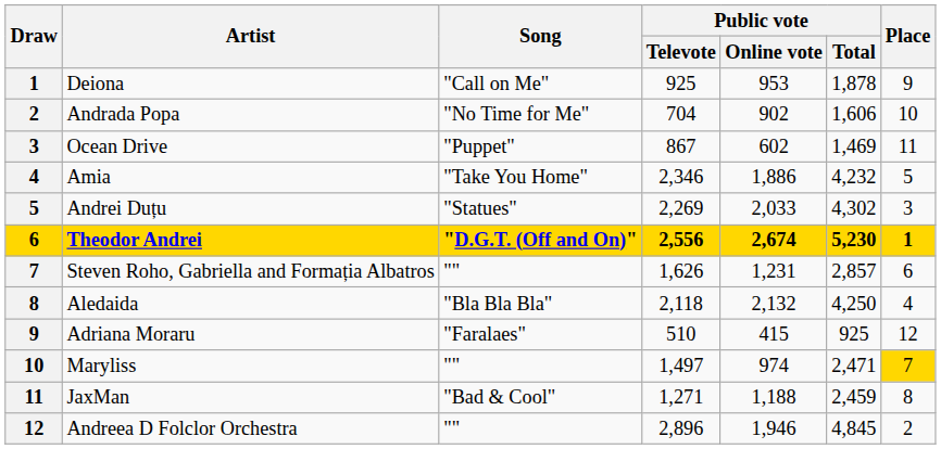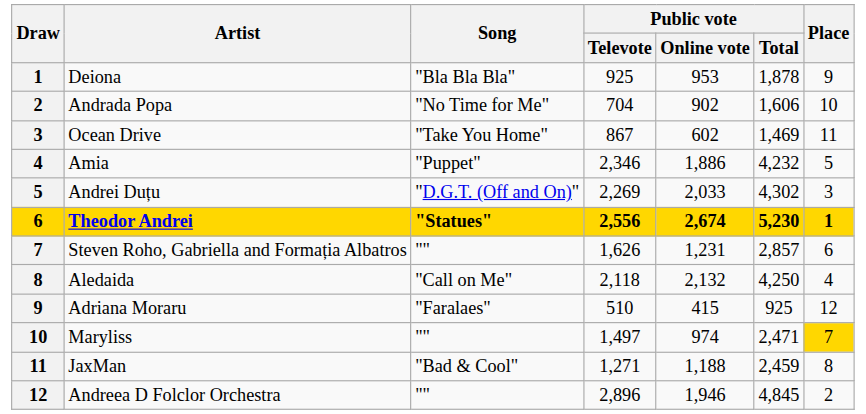Deiona | Song: "Call on Me" -> "Bla Bla Bla"
Ocean Drive | Song: "Puppet" -> "Take You Home"
Amia | Song: "Take You Home" -> "Puppet"
Andrei Duțu | Song: "Statues" -> "D.G.T. (Off and On)"
Theodor Andrei | Song: "D.G.T. (Off and On)" -> "Statues"
Aledaida | Song: "Bla Bla Bla" -> "Call on Me"
